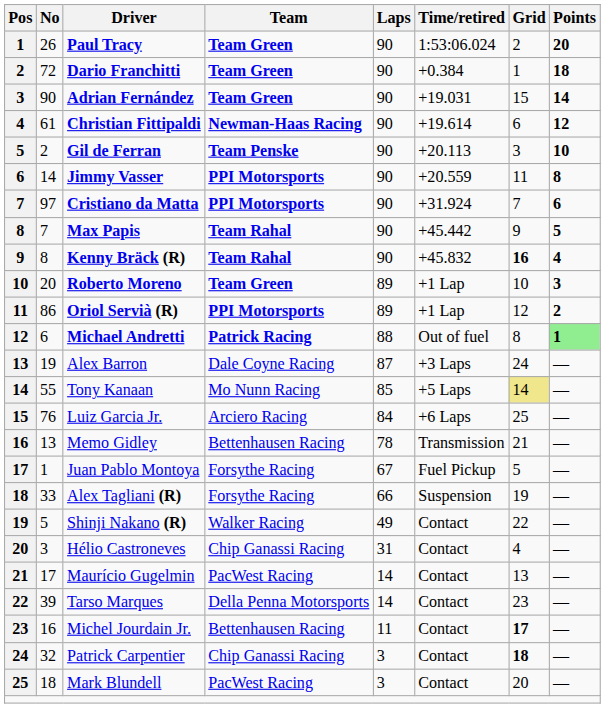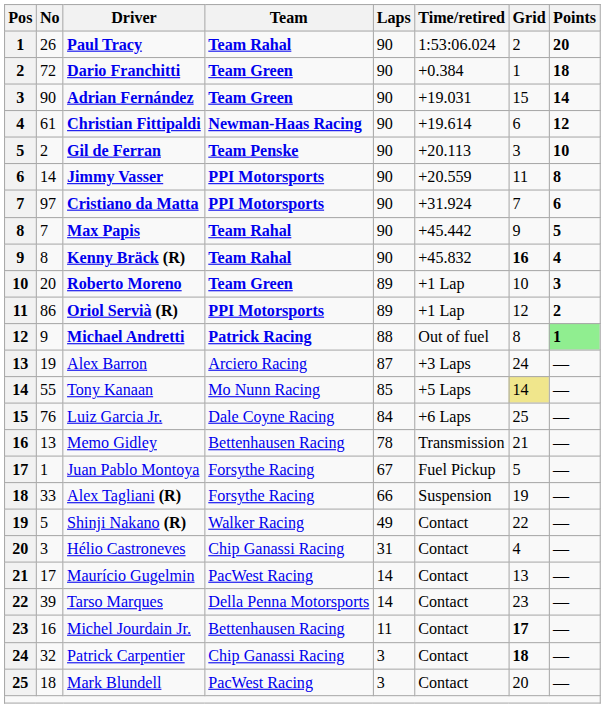Paul Tracy | Team: Team Green -> Team Rahal
Michael Andretti | No: 6 -> 9
Alex Barron | Team: Dale Coyne Racing -> Arciero Racing
Luiz Garcia Jr. | Team: Arciero Racing -> Dale Coyne Racing
